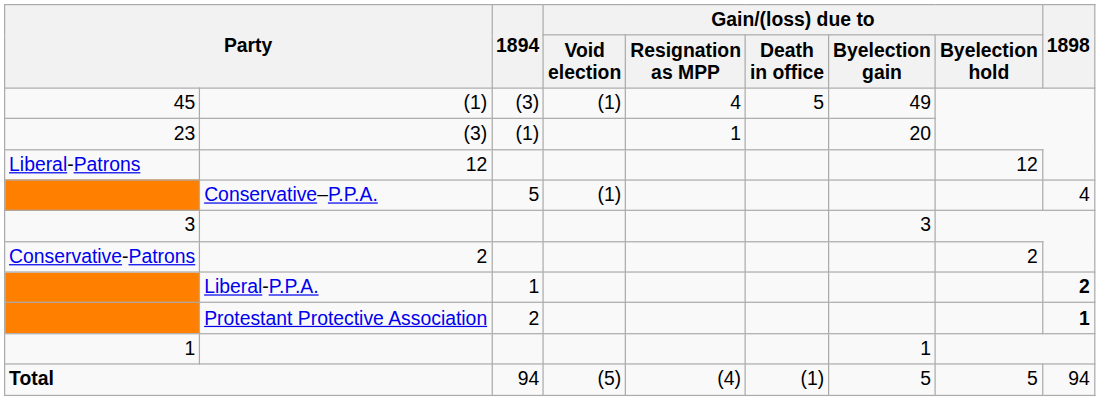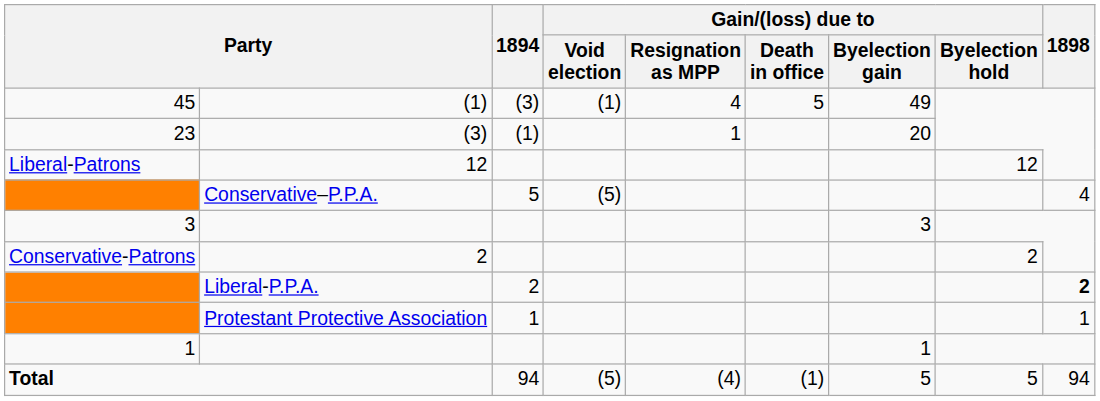Conservative–P.P.A. | Gain/(loss) due to / Void election: (1) -> (5)
Liberal-P.P.A. | 1894: 1 -> 2
Protestant Protective Association | 1894: 2 -> 1
Protestant Protective Association | 1898: bold -> normal
